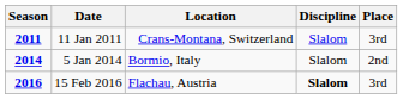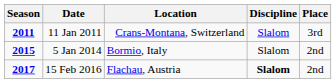5 Jan 2014 | Season: 2014 -> 2015
15 Feb 2016 | Season: 2016 -> 2017
15 Feb 2016 | Place: 3rd -> 2nd
